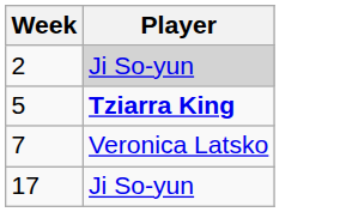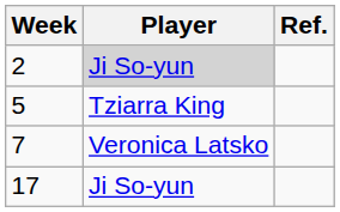+ column: Ref.
5 | Player: bold -> normal
